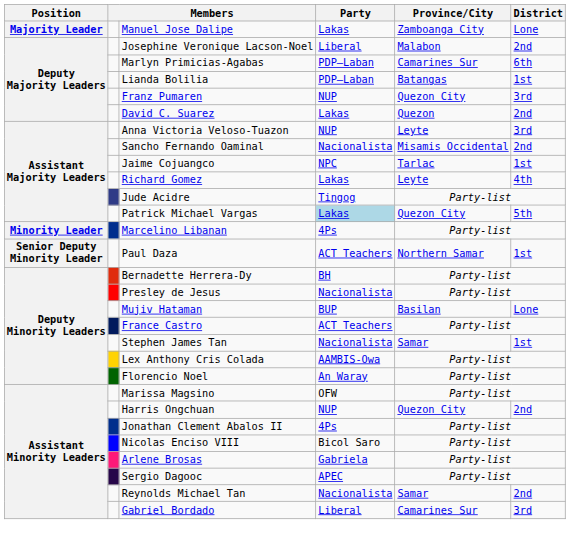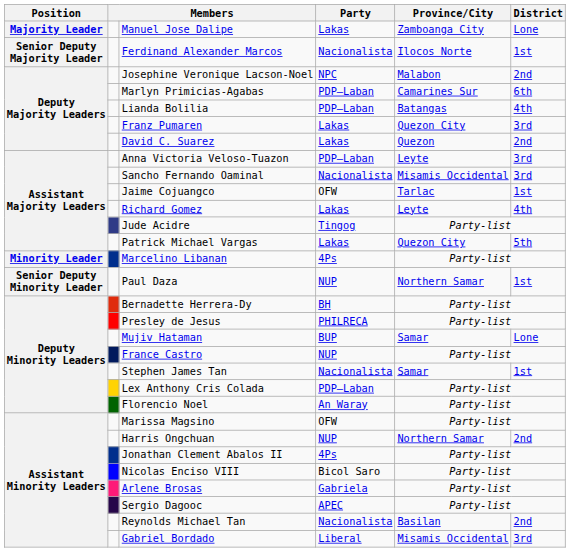+ row: Senior Deputy Majority Leader | Ferdinand Alexander Marcos | Nacionalista | Ilocos Norte | 1st
Josephine Veronique Lacson-Noel | Party: Liberal -> NPC
Lianda Bolilia | District: 1st -> 4th
Franz Pumaren | Party: NUP -> Lakas
Anna Victoria Veloso-Tuazon | Party: NUP -> PDP–Laban
Sancho Fernando Oaminal | District: 2nd -> 3rd
Jaime Cojuangco | Party: NPC -> OFW
Patrick Michael Vargas | Party: lightblue background -> no background
Paul Daza | Party: ACT Teachers -> NUP
Presley de Jesus | Party: Nacionalista -> PHILRECA
Mujiv Hataman | Province/City: Basilan -> Samar
France Castro | Party: ACT Teachers -> NUP
Lex Anthony Cris Colada | Party: AAMBIS-Owa -> PDP–Laban
Harris Ongchuan | Province/City: Quezon City -> Northern Samar
Reynolds Michael Tan | Province/City: Samar -> Basilan
Gabriel Bordado | Province/City: Camarines Sur -> Misamis Occidental
